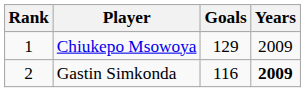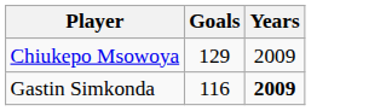- column: Rank | 1 | 2
